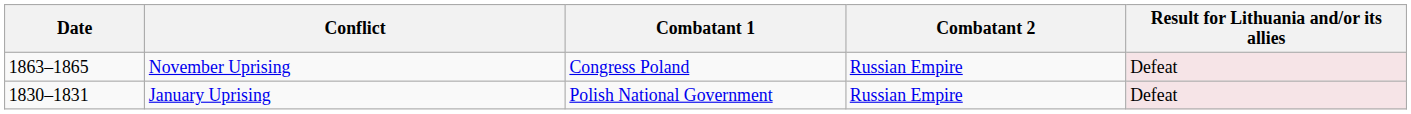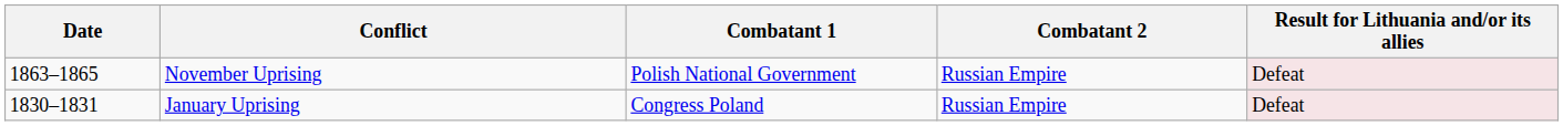November Uprising | Combatant 1: Congress Poland -> Polish National Government
January Uprising | Combatant 1: Polish National Government -> Congress Poland
